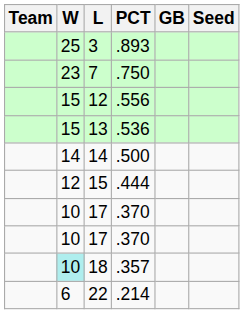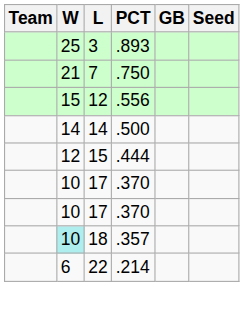7 | W: 23 -> 21
- row: 15 | 13 | .536
